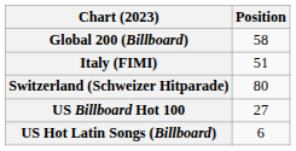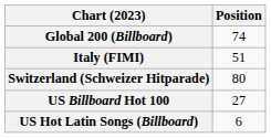Global 200 (Billboard) | Position: 58 -> 74
